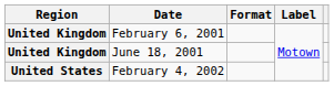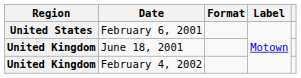February 6, 2001 | Region: United Kingdom -> United States
February 4, 2002 | Region: United States -> United Kingdom
